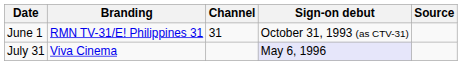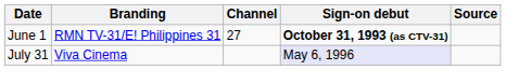June 1 | Channel: 31 -> 27
June 1 | Sign-on debut: normal -> bold
